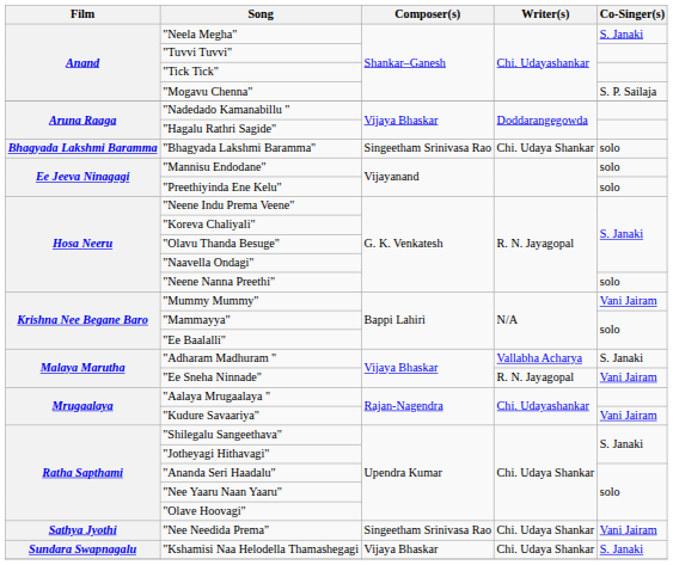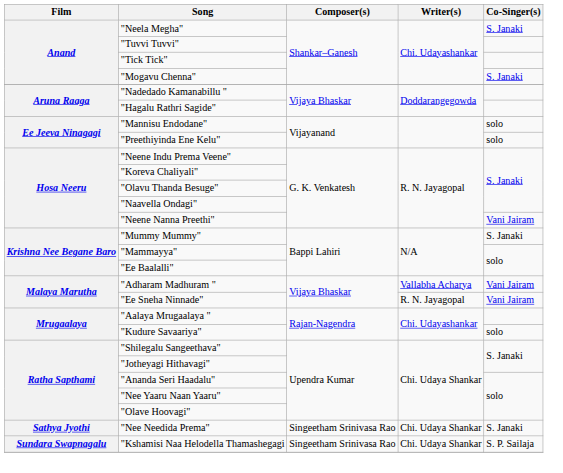"Mogavu Chenna" | Co-Singer(s): S. P. Sailaja -> S. Janaki
- row: Bhagyada Lakshmi Baramma | "Bhagyada Lakshmi Baramma" | Singeetham Srinivasa Rao | Chi. Udaya Shankar | solo
"Neene Nanna Preethi" | Co-Singer(s): solo -> Vani Jairam
"Mummy Mummy" | Co-Singer(s): Vani Jairam -> S. Janaki
"Adharam Madhuram " | Co-Singer(s): S. Janaki -> Vani Jairam
"Kudure Savaariya" | Co-Singer(s): Vani Jairam -> solo
"Nee Needida Prema" | Co-Singer(s): Vani Jairam -> S. Janaki
"Kshamisi Naa Helodella Thamashegagi | Composer(s): Vijaya Bhaskar -> Singeetham Srinivasa Rao
"Kshamisi Naa Helodella Thamashegagi | Co-Singer(s): S. Janaki -> S. P. Sailaja
